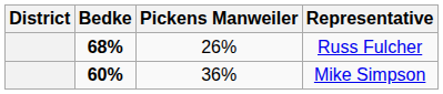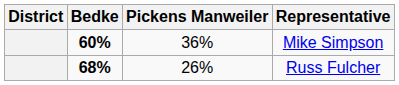rows swapped: Russ Fulcher <-> Mike Simpson
